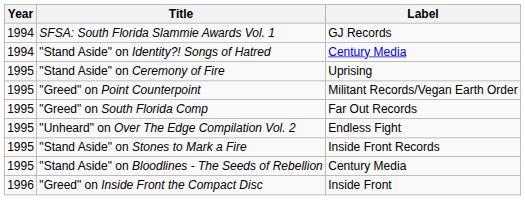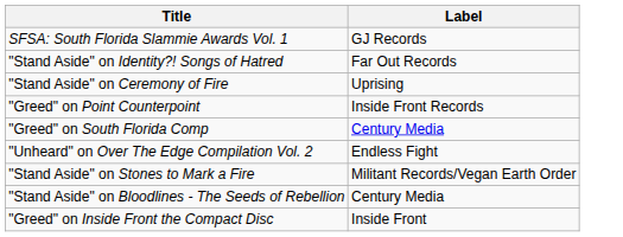- column: Year | 1994 | 1994 | 1995 | 1995 | 1995 | 1995 | 1995 | 1995 | 1996
"Stand Aside" on Identity?! Songs of Hatred | Label: Century Media -> Far Out Records
"Greed" on Point Counterpoint | Label: Militant Records/Vegan Earth Order -> Inside Front Records
"Greed" on South Florida Comp | Label: Far Out Records -> Century Media
"Stand Aside" on Stones to Mark a Fire | Label: Inside Front Records -> Militant Records/Vegan Earth Order
